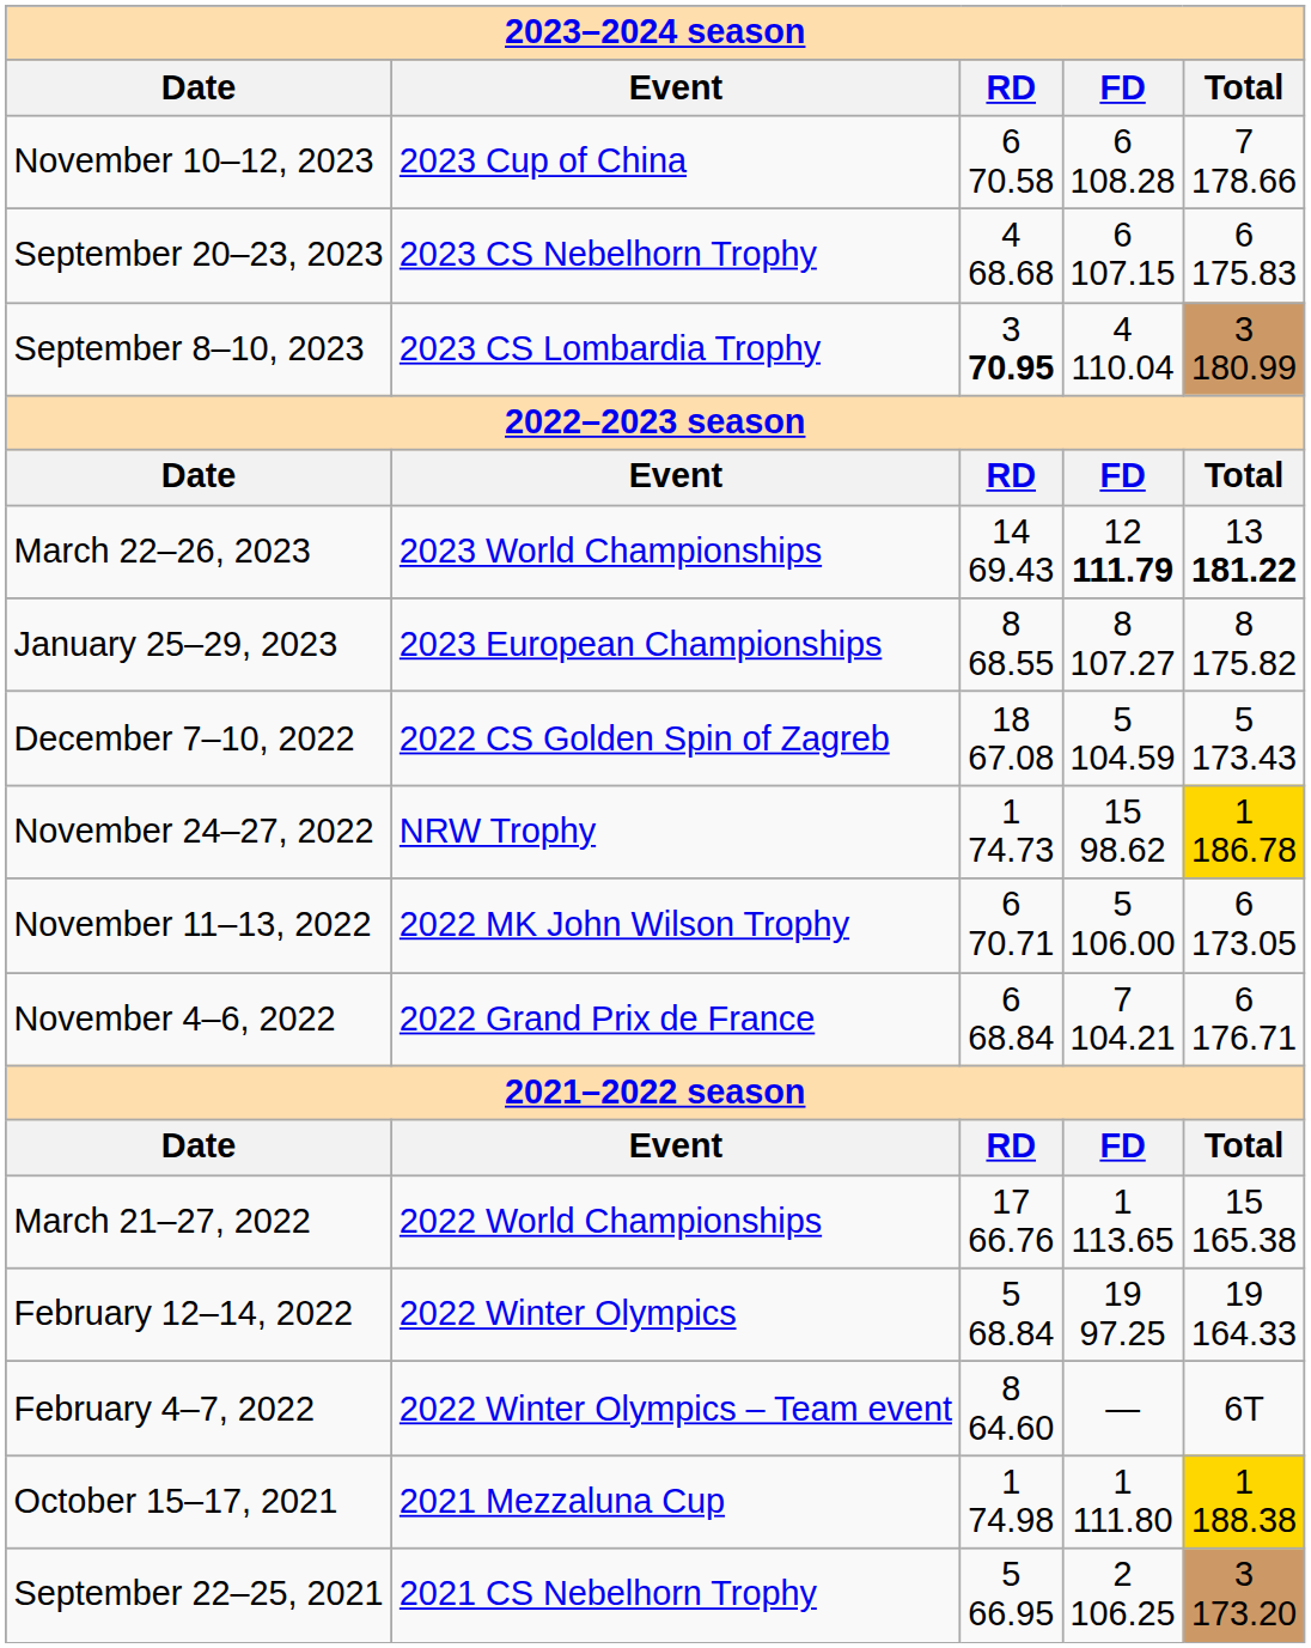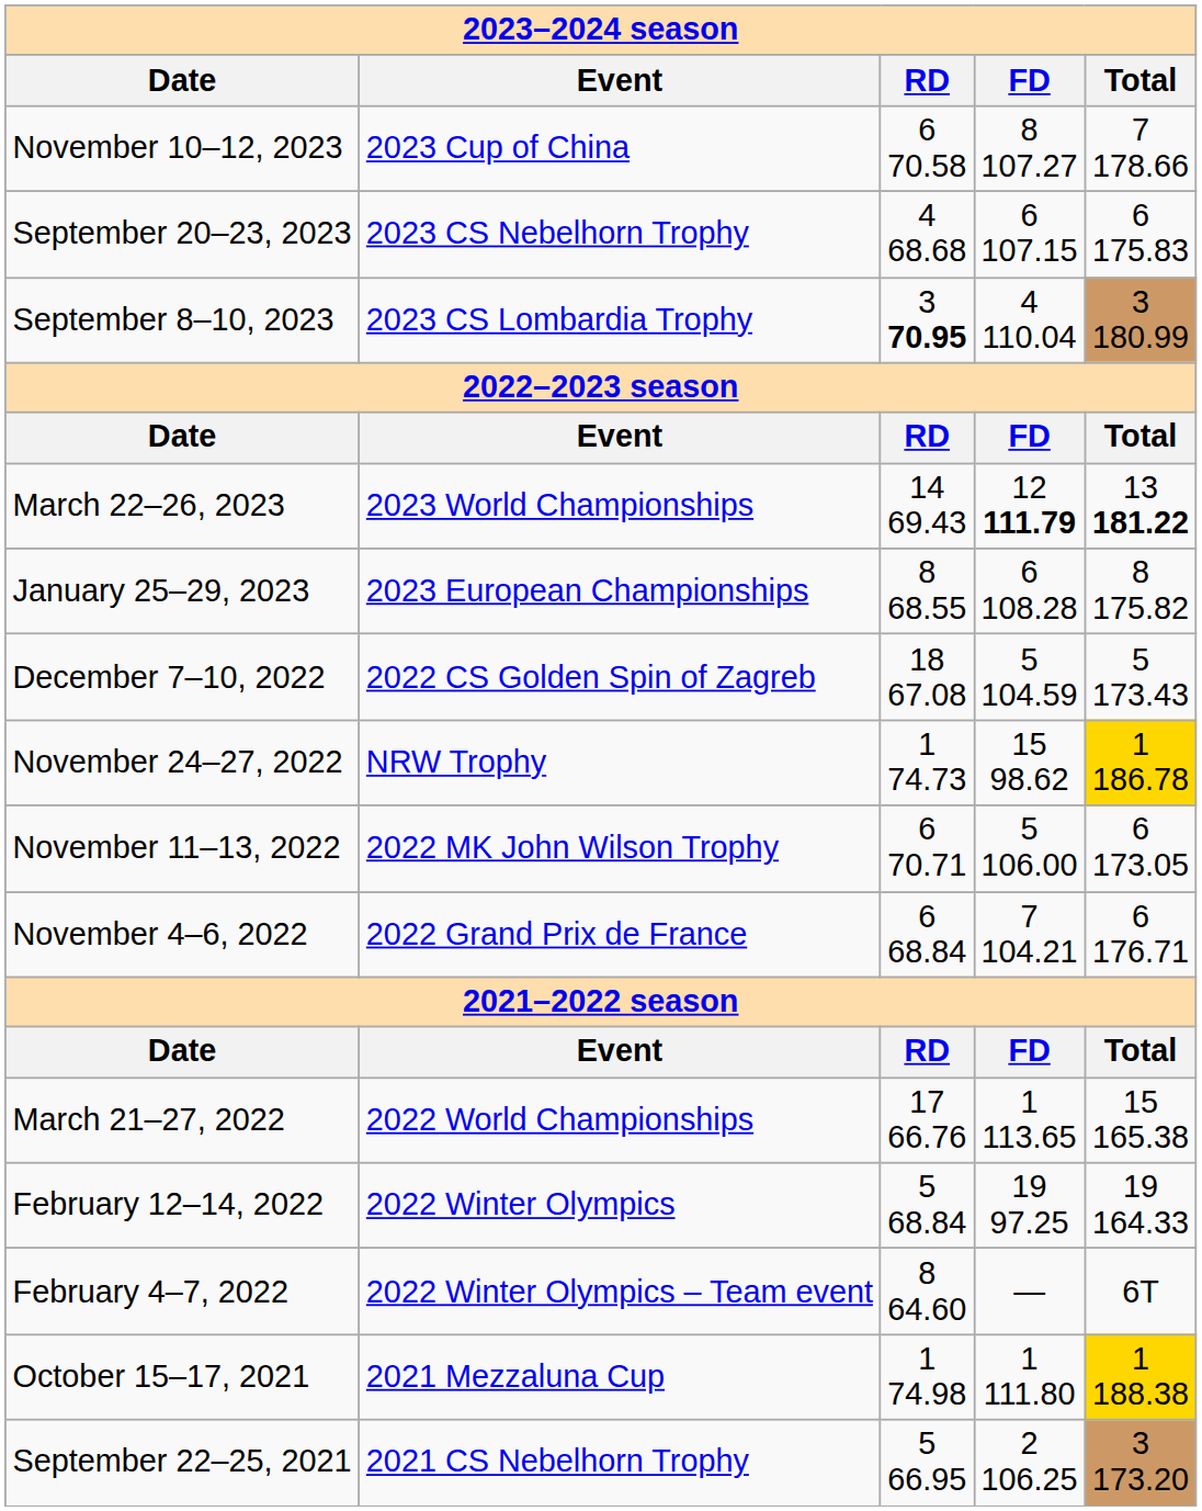November 10–12, 2023 | column 4: 6 108.28 -> 8 107.27
January 25–29, 2023 | column 4: 8 107.27 -> 6 108.28
